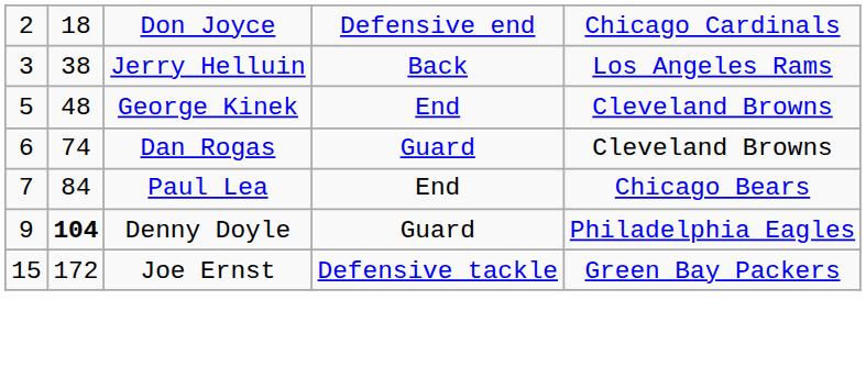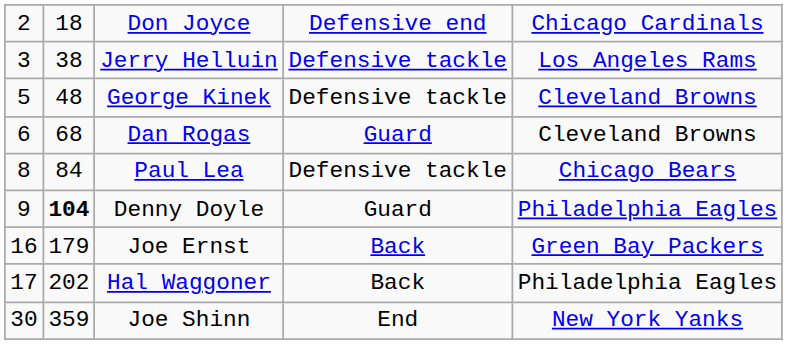Jerry Helluin | column 4: Back -> Defensive tackle
George Kinek | column 4: End -> Defensive tackle
Dan Rogas | column 2: 74 -> 68
Paul Lea | column 1: 7 -> 8
Paul Lea | column 4: End -> Defensive tackle
Joe Ernst | column 1: 15 -> 16
Joe Ernst | column 2: 172 -> 179
Joe Ernst | column 4: Defensive tackle -> Back
+ row: 17 | 202 | Hal Waggoner | Back | Philadelphia Eagles
+ row: 30 | 359 | Joe Shinn | End | New York Yanks
